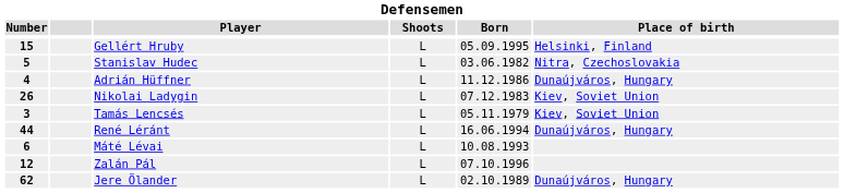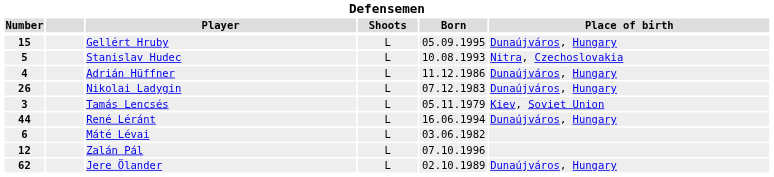Gellért Hruby | Place of birth: Helsinki, Finland -> Dunaújváros, Hungary
Stanislav Hudec | Born: 03.06.1982 -> 10.08.1993
Nikolai Ladygin | Place of birth: Kiev, Soviet Union -> Dunaújváros, Hungary
Máté Lévai | Born: 10.08.1993 -> 03.06.1982
